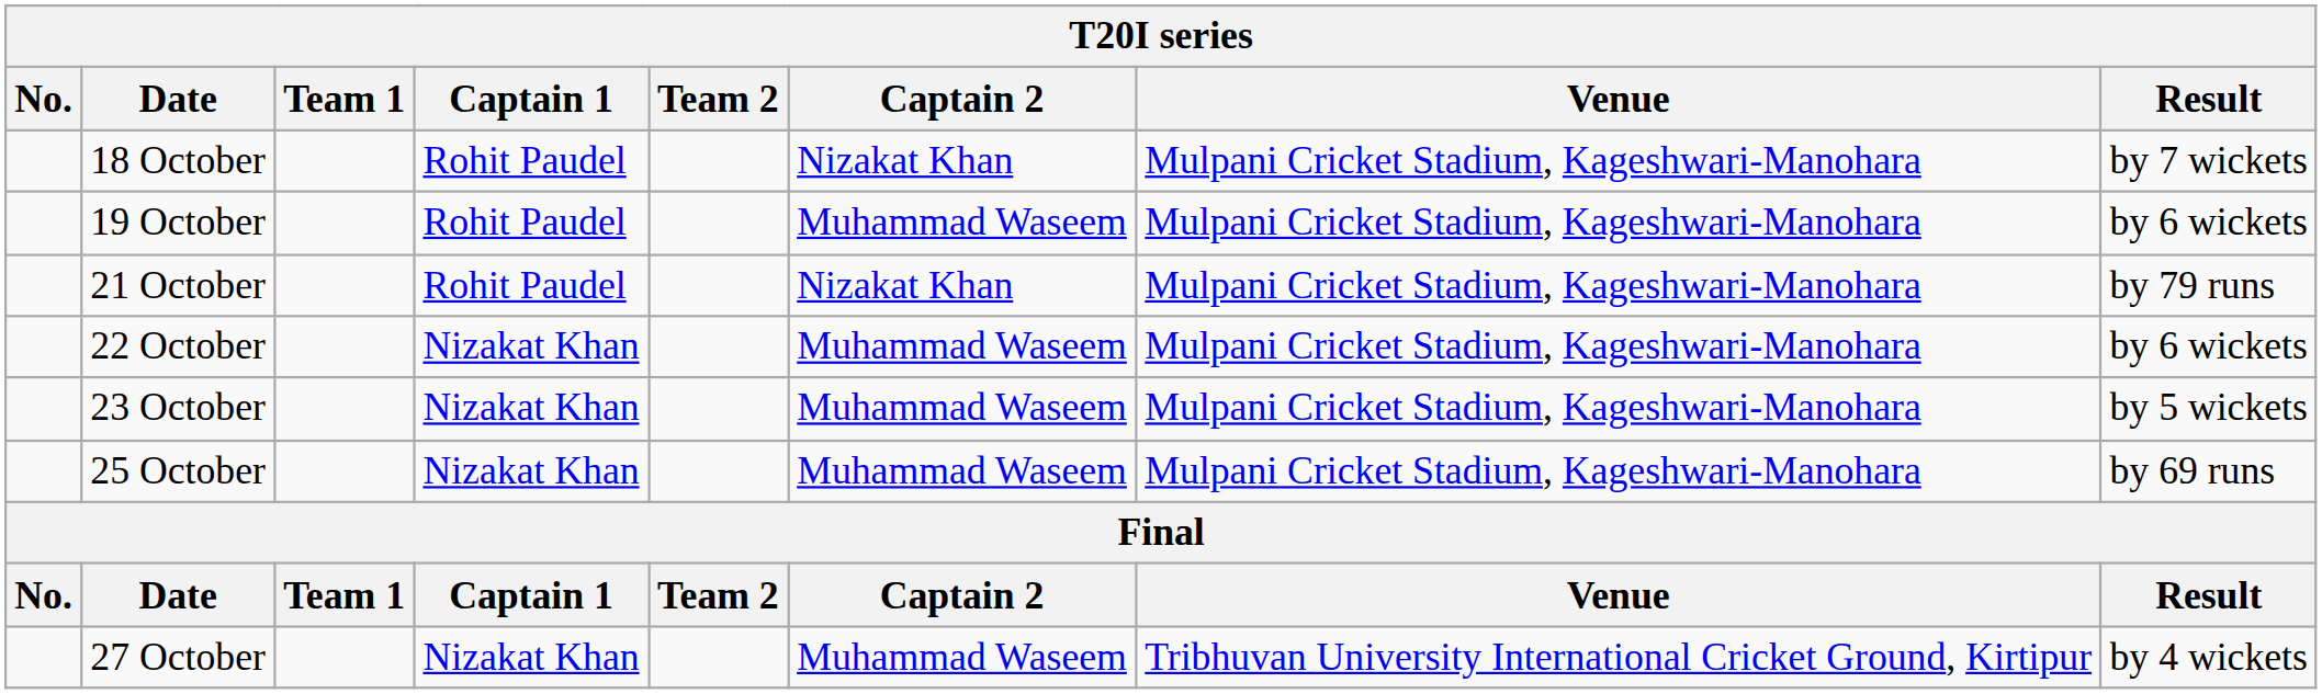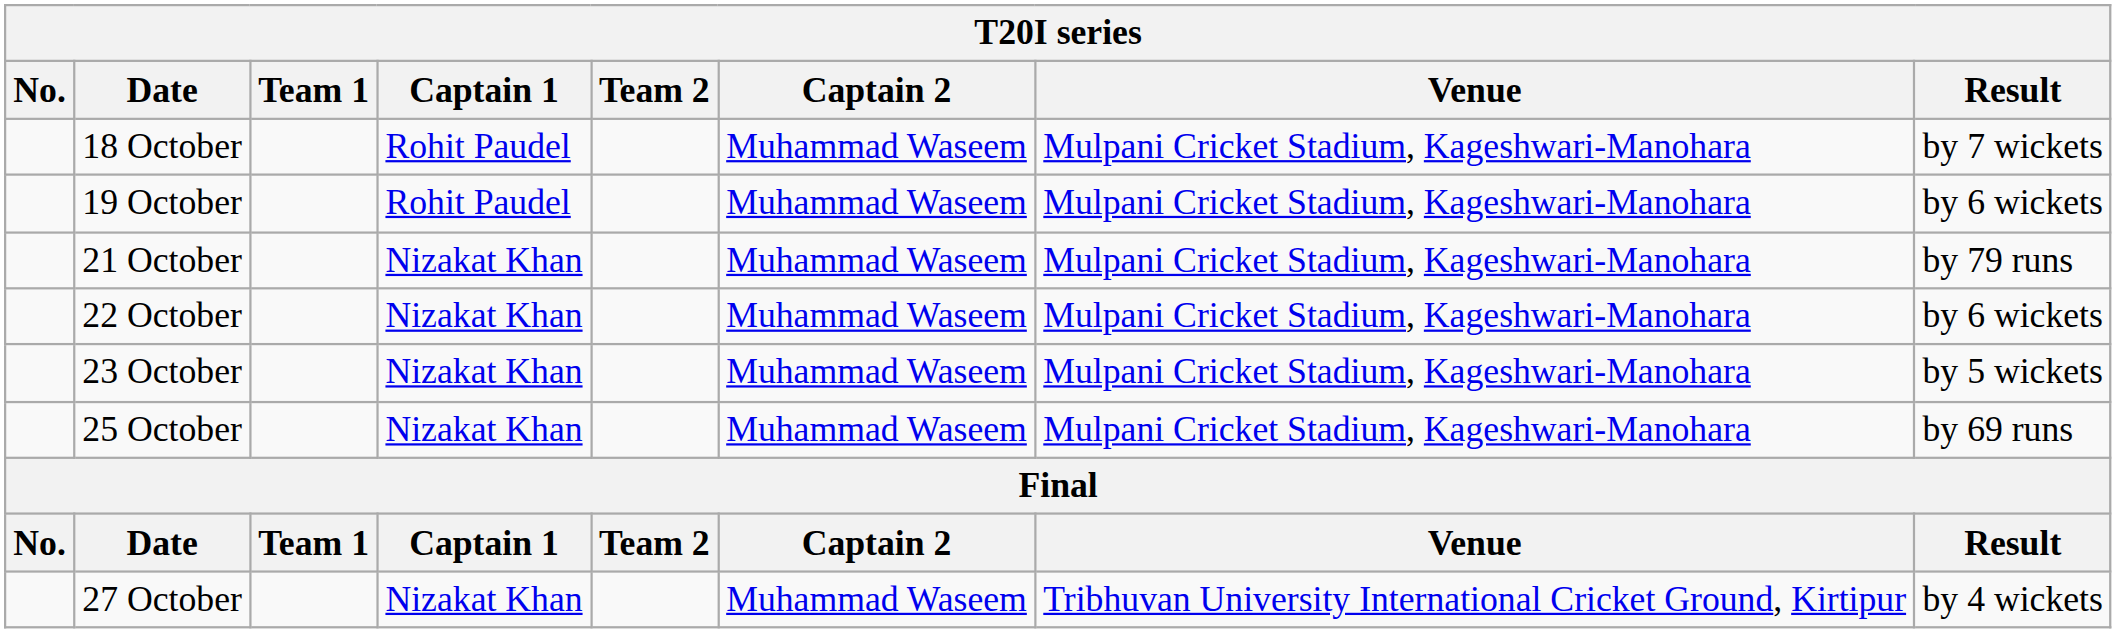18 October | Captain 2: Nizakat Khan -> Muhammad Waseem
21 October | Captain 1: Rohit Paudel -> Nizakat Khan
21 October | Captain 2: Nizakat Khan -> Muhammad Waseem
